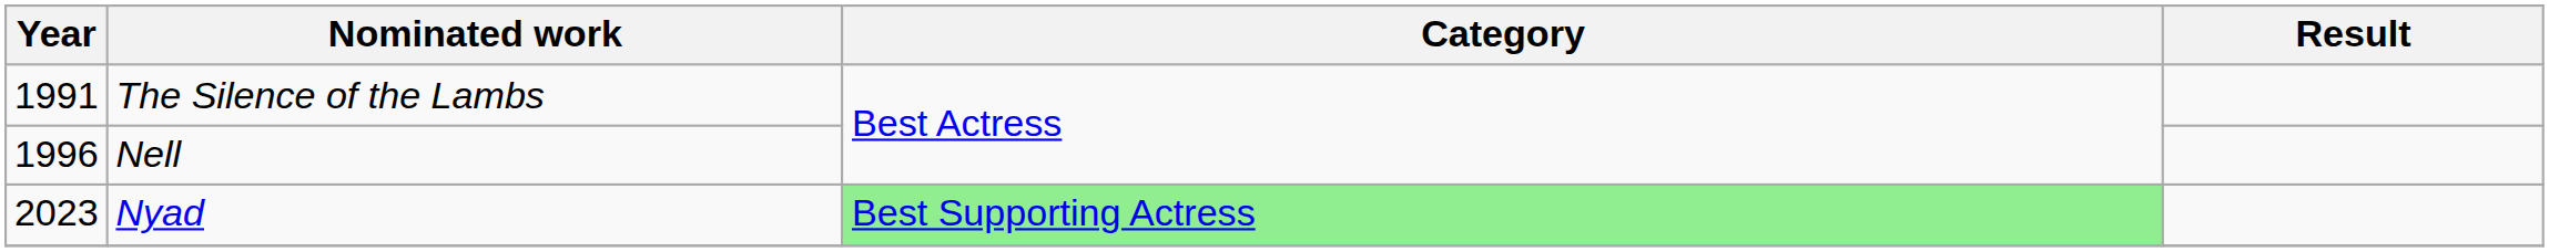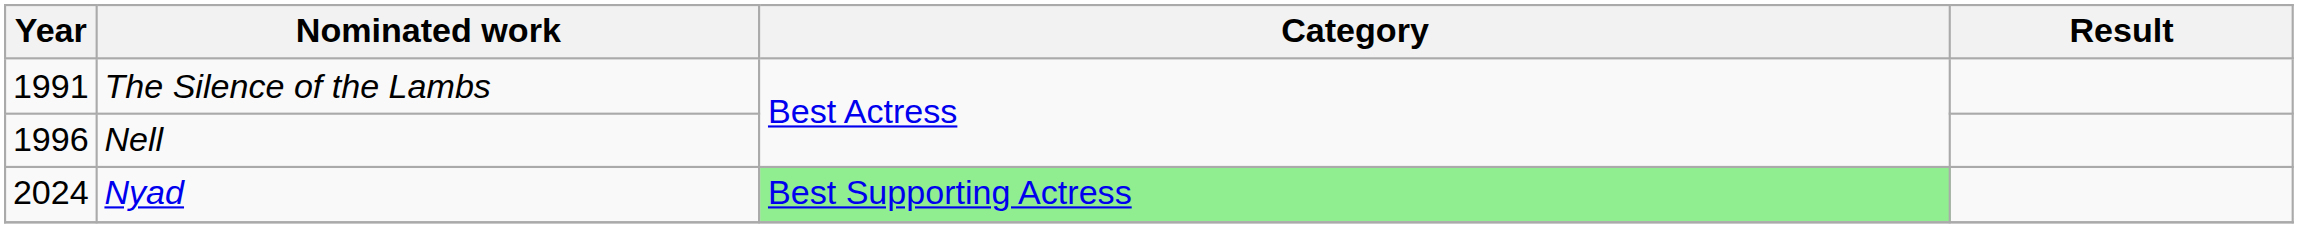Nyad | Year: 2023 -> 2024
